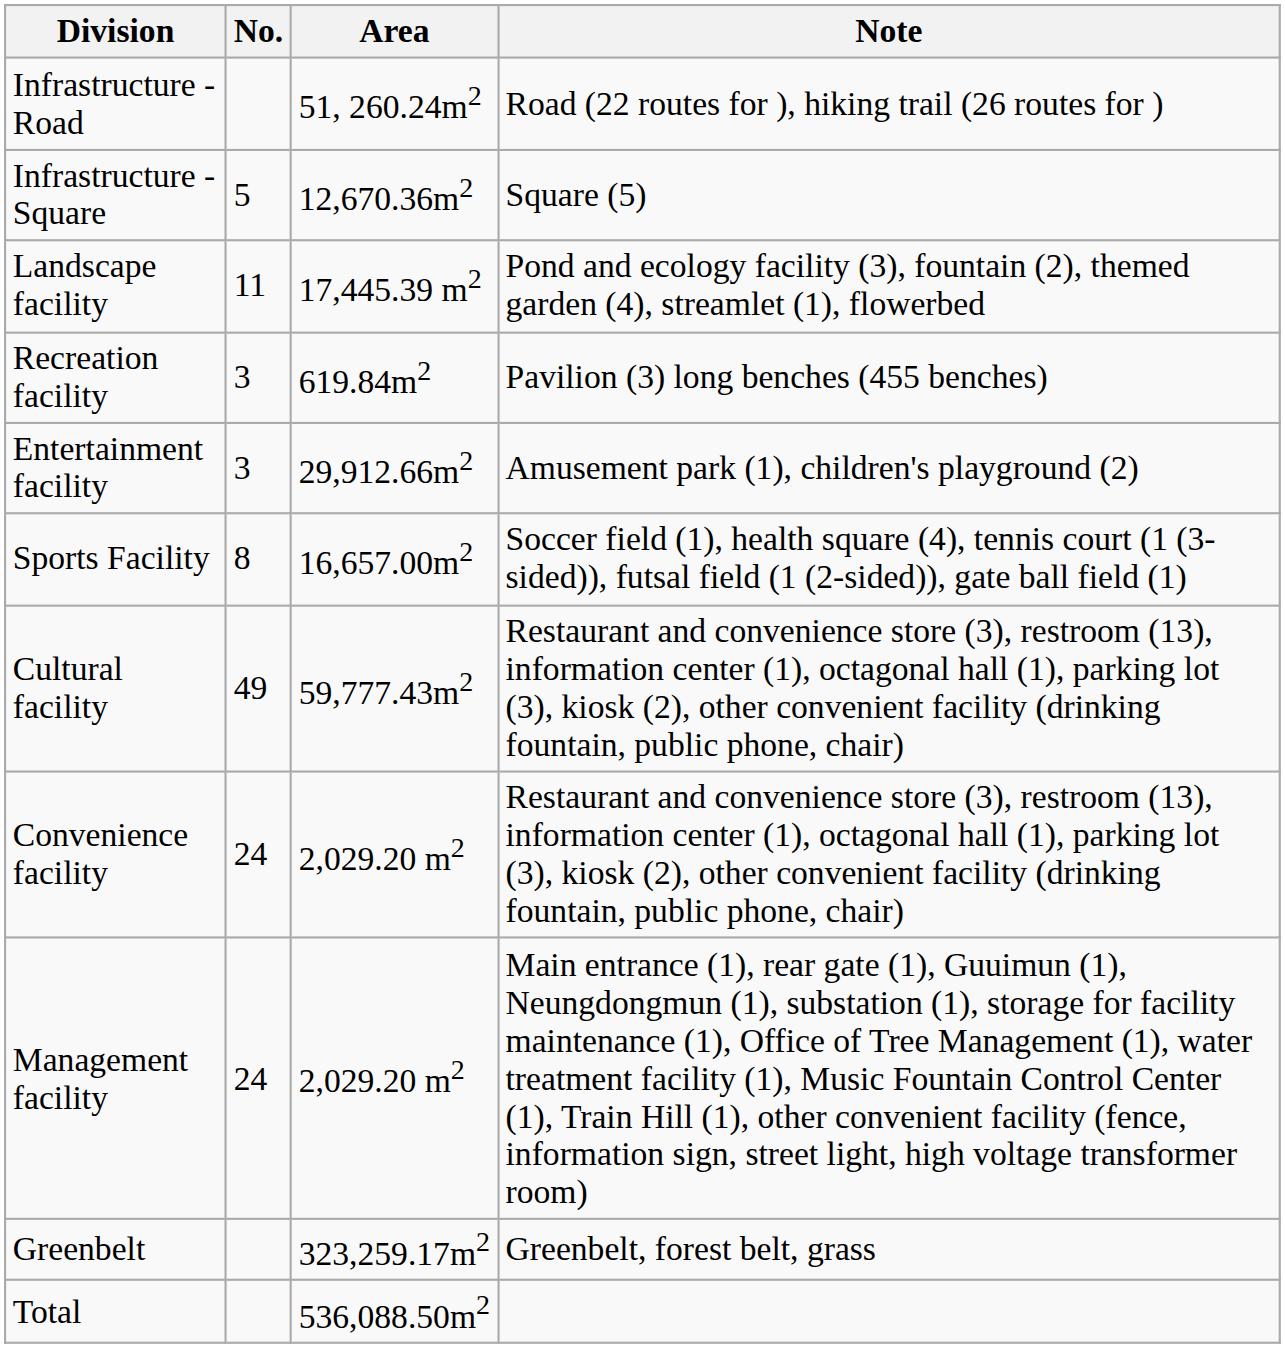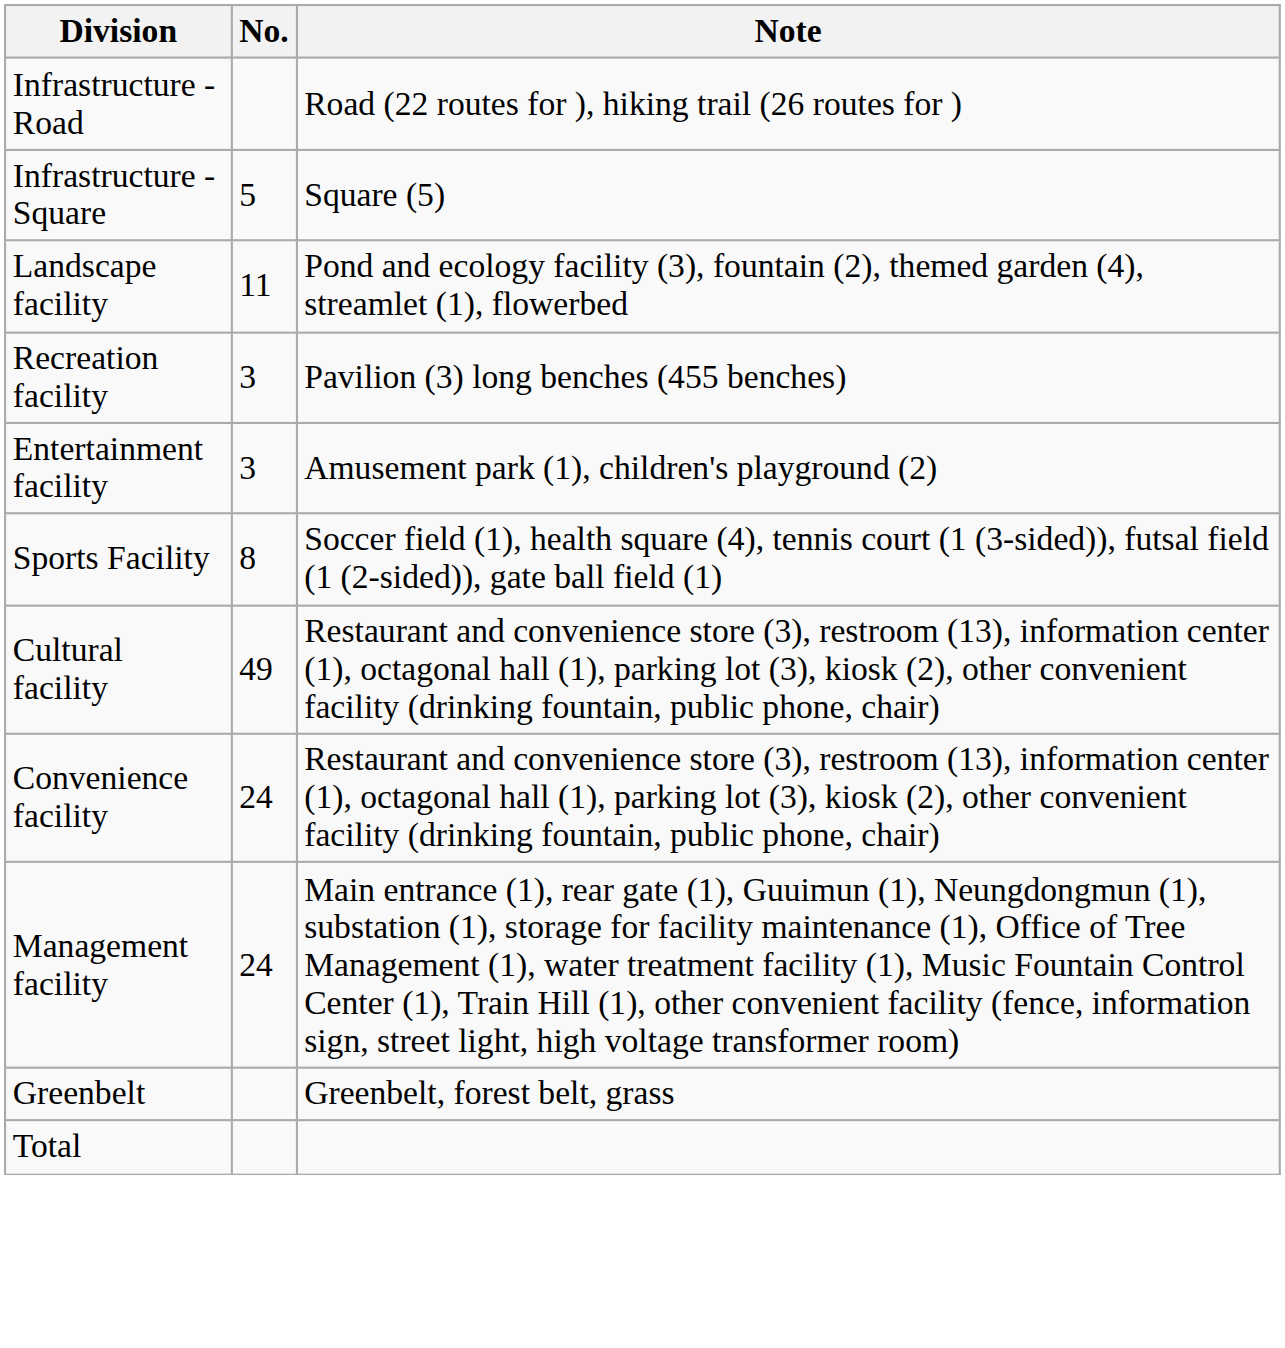- column: Area | 51, 260.24m2 | 12,670.36m2 | 17,445.39 m2 | 619.84m2 | 29,912.66m2 | 16,657.00m2 | 59,777.43m2 | 2,029.20 m2 | 2,029.20 m2 | 323,259.17m2 | 536,088.50m2
